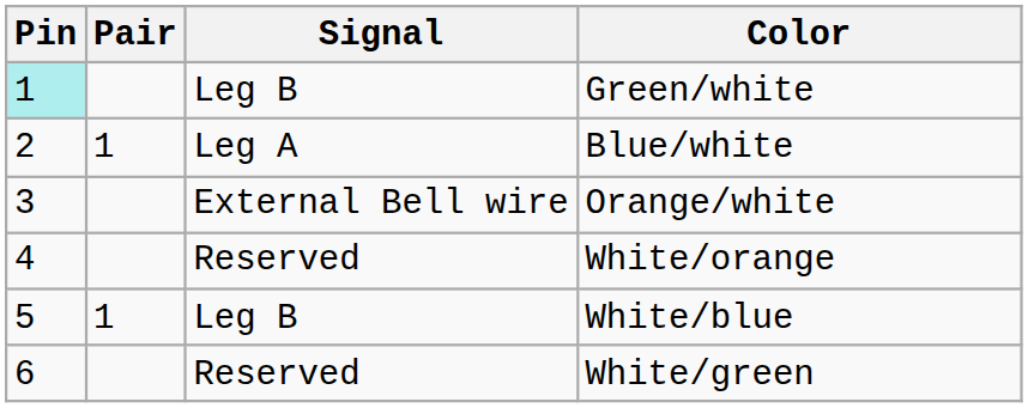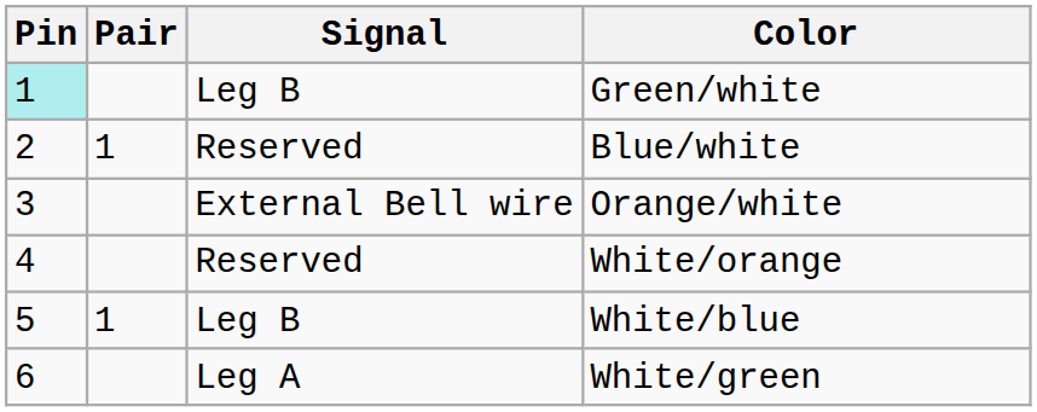Blue/white | Signal: Leg A -> Reserved
White/green | Signal: Reserved -> Leg A
